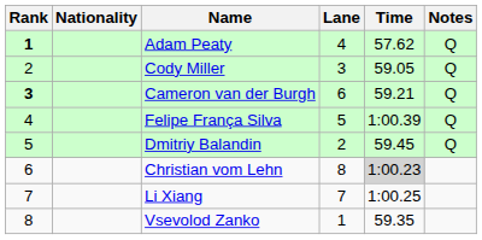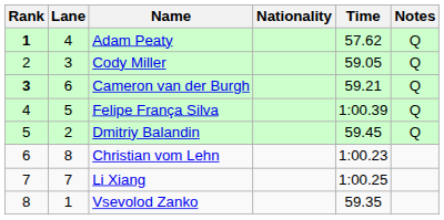columns swapped: Lane <-> Nationality
Christian vom Lehn | Time: lightgrey background -> no background
